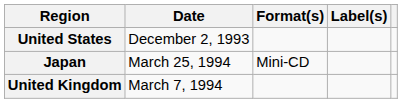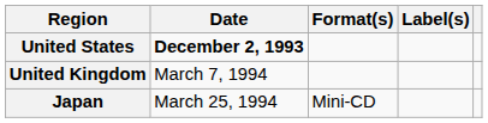United States | Date: normal -> bold
rows swapped: United Kingdom <-> Japan
